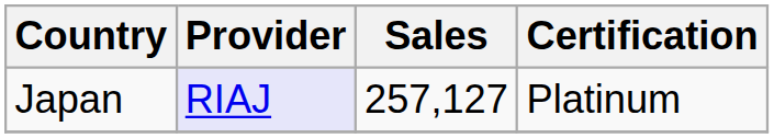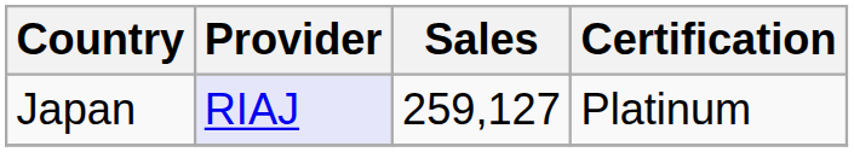Japan | Sales: 257,127 -> 259,127
